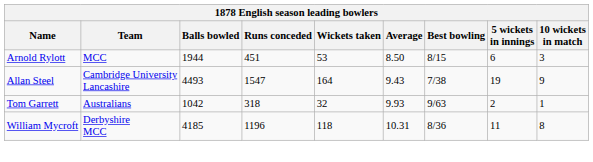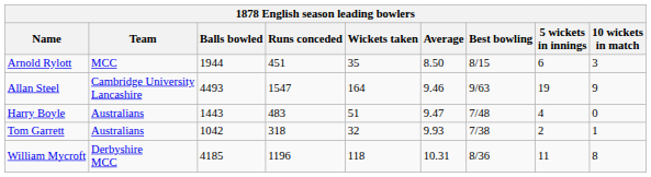Arnold Rylott | Wickets taken: 53 -> 35
Allan Steel | Average: 9.43 -> 9.46
Allan Steel | Best bowling: 7/38 -> 9/63
+ row: Harry Boyle | Australians | 1443 | 483 | 51 | 9.47 | 7/48 | 4 | 0
Tom Garrett | Best bowling: 9/63 -> 7/38
